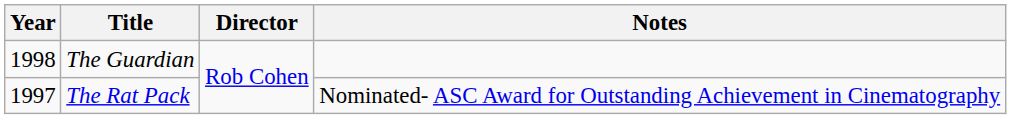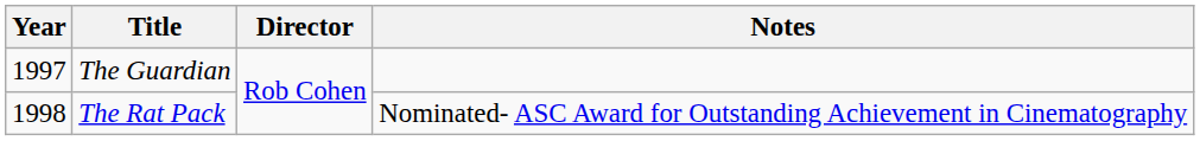The Guardian | Year: 1998 -> 1997
The Rat Pack | Year: 1997 -> 1998
